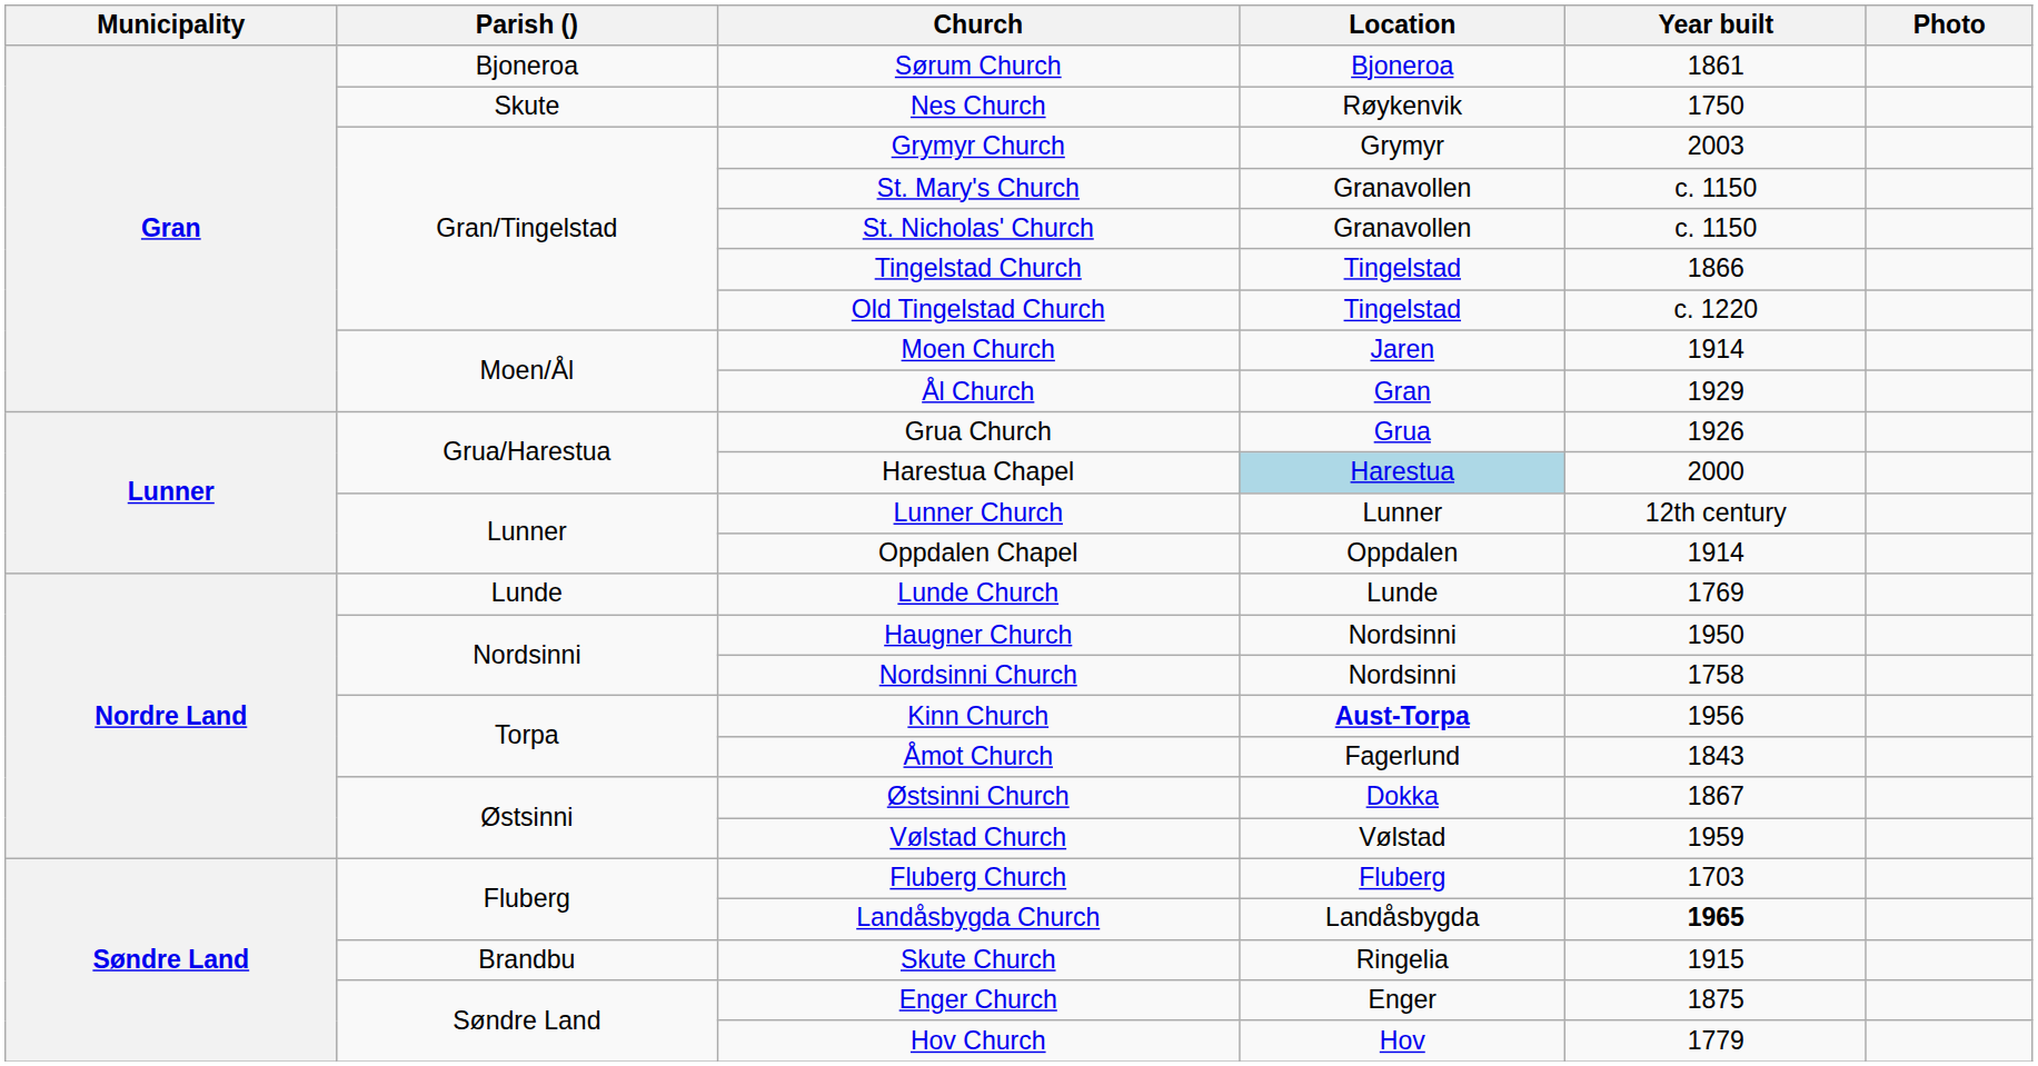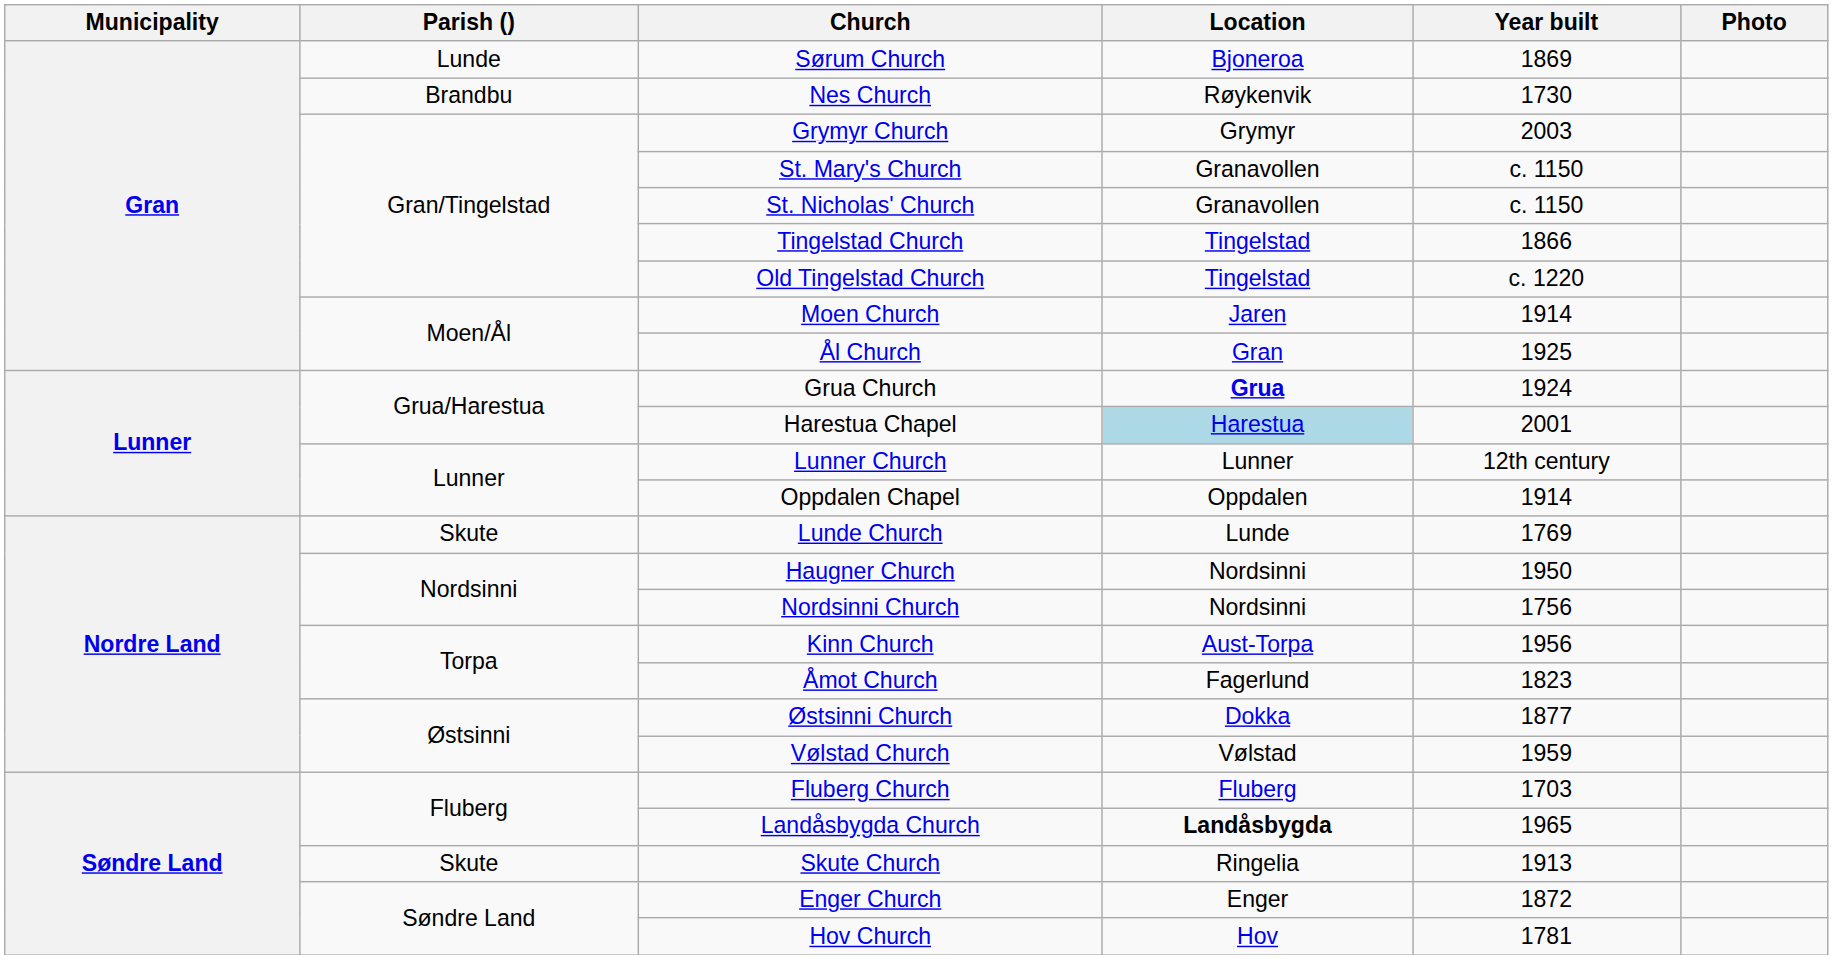Sørum Church | Parish (): Bjoneroa -> Lunde
Sørum Church | Year built: 1861 -> 1869
Nes Church | Parish (): Skute -> Brandbu
Nes Church | Year built: 1750 -> 1730
Ål Church | Year built: 1929 -> 1925
Grua Church | Location: normal -> bold
Grua Church | Year built: 1926 -> 1924
Harestua Chapel | Year built: 2000 -> 2001
Lunde Church | Parish (): Lunde -> Skute
Nordsinni Church | Year built: 1758 -> 1756
Kinn Church | Location: bold -> normal
Åmot Church | Year built: 1843 -> 1823
Østsinni Church | Year built: 1867 -> 1877
Landåsbygda Church | Location: normal -> bold
Landåsbygda Church | Year built: bold -> normal
Skute Church | Parish (): Brandbu -> Skute
Skute Church | Year built: 1915 -> 1913
Enger Church | Year built: 1875 -> 1872
Hov Church | Year built: 1779 -> 1781
